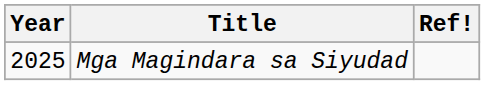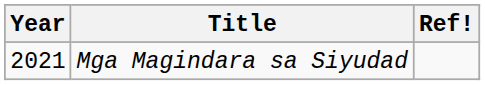Mga Magindara sa Siyudad | Year: 2025 -> 2021
